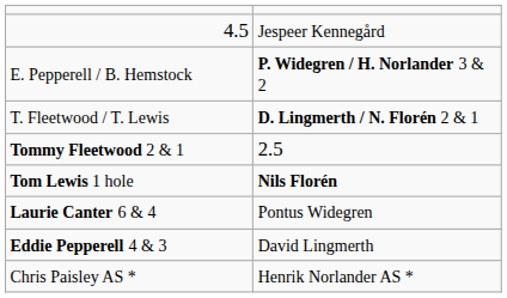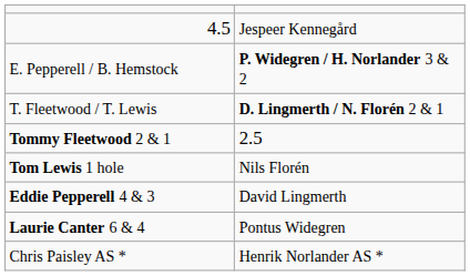Tom Lewis 1 hole | column 2: bold -> normal
rows swapped: Laurie Canter 6 & 4 <-> Eddie Pepperell 4 & 3
